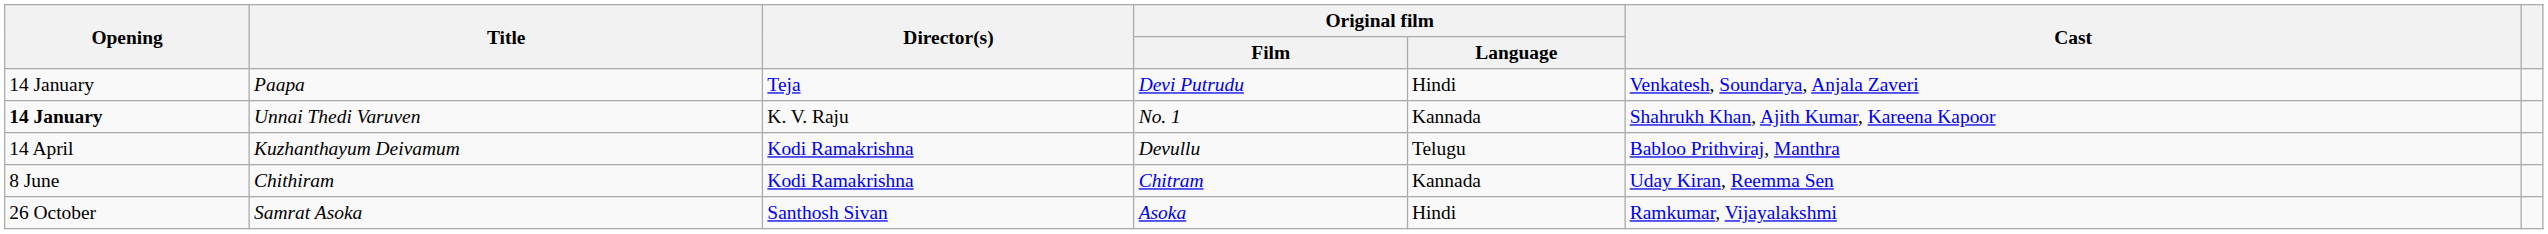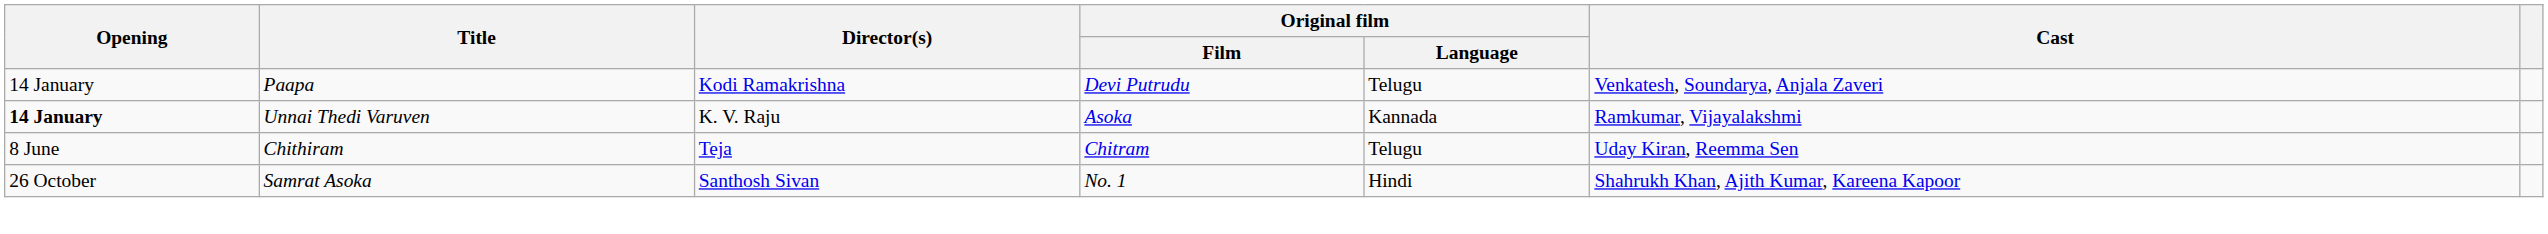Paapa | Director(s): Teja -> Kodi Ramakrishna
Paapa | Original film / Language: Hindi -> Telugu
Unnai Thedi Varuven | Original film / Film: No. 1 -> Asoka
Unnai Thedi Varuven | Cast: Shahrukh Khan, Ajith Kumar, Kareena Kapoor -> Ramkumar, Vijayalakshmi
- row: 14 April | Kuzhanthayum Deivamum | Kodi Ramakrishna | Devullu | Telugu | Babloo Prithviraj, Manthra
Chithiram | Director(s): Kodi Ramakrishna -> Teja
Chithiram | Original film / Language: Kannada -> Telugu
Samrat Asoka | Original film / Film: Asoka -> No. 1
Samrat Asoka | Cast: Ramkumar, Vijayalakshmi -> Shahrukh Khan, Ajith Kumar, Kareena Kapoor
